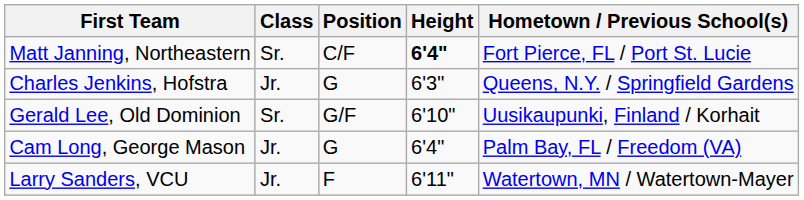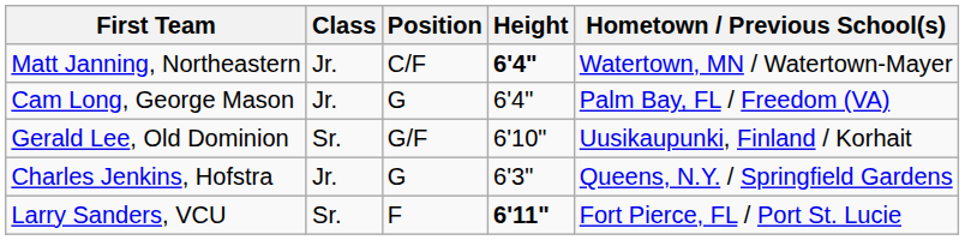Matt Janning, Northeastern | Class: Sr. -> Jr.
Matt Janning, Northeastern | Hometown / Previous School(s): Fort Pierce, FL / Port St. Lucie -> Watertown, MN / Watertown-Mayer
rows swapped: Charles Jenkins, Hofstra <-> Cam Long, George Mason
Larry Sanders, VCU | Class: Jr. -> Sr.
Larry Sanders, VCU | Height: normal -> bold
Larry Sanders, VCU | Hometown / Previous School(s): Watertown, MN / Watertown-Mayer -> Fort Pierce, FL / Port St. Lucie
